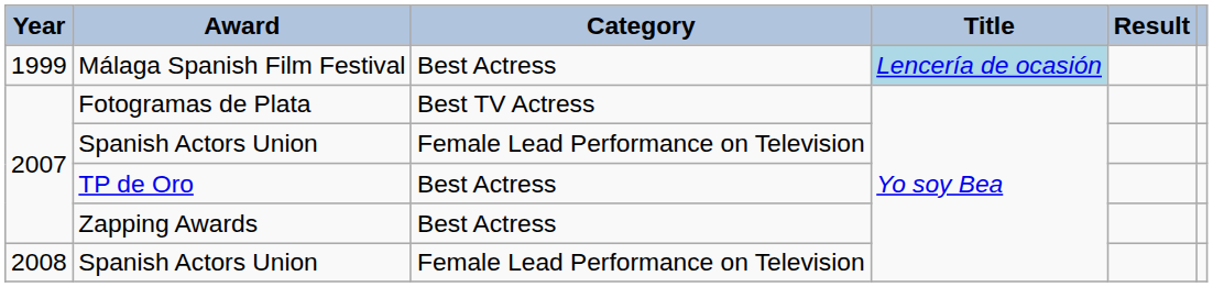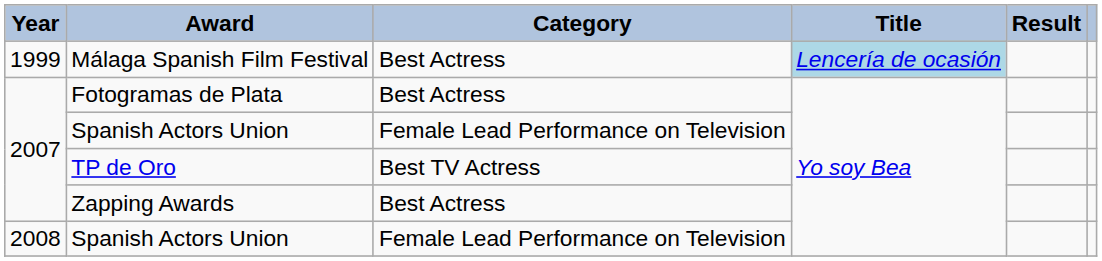Fotogramas de Plata | Category: Best TV Actress -> Best Actress
TP de Oro | Category: Best Actress -> Best TV Actress
